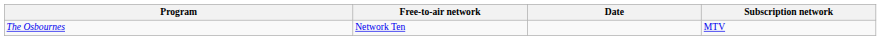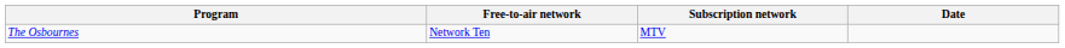columns swapped: Subscription network <-> Date
